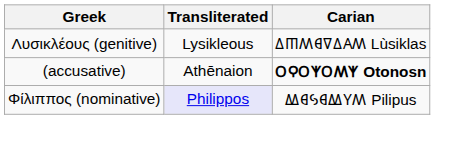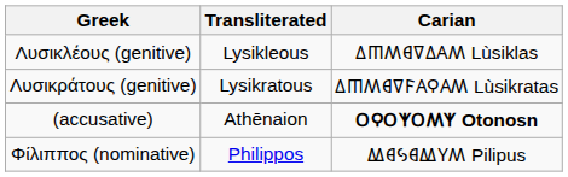+ row: Λυσικράτους (genitive) | Lysikratous | 𐊣𐊿𐊰𐊹𐊼𐊥𐊠𐊭𐊠𐊰 Lùsikratas
Φίλιππος (nominative) | Transliterated: lavender background -> no background
